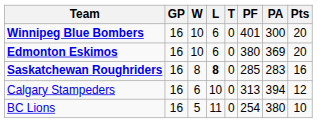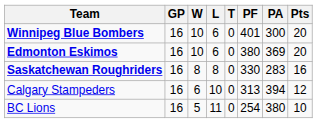Saskatchewan Roughriders | L: bold -> normal
Saskatchewan Roughriders | PF: 285 -> 330
